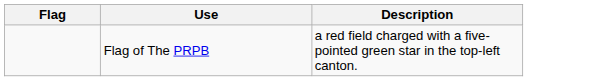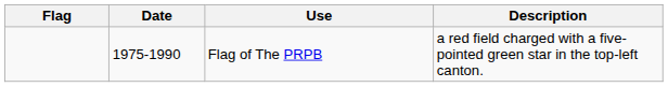+ column: Date | 1975-1990
